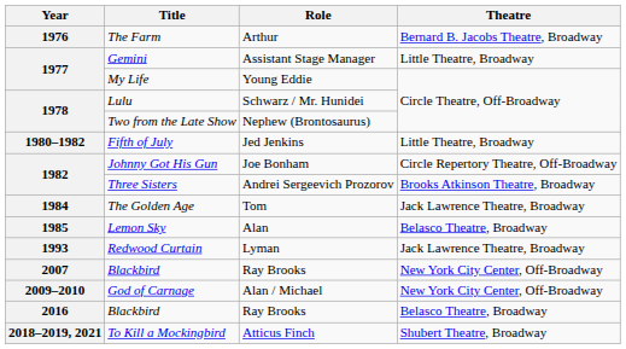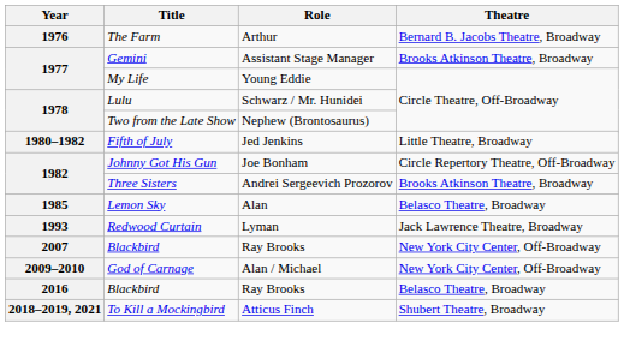Gemini | Theatre: Little Theatre, Broadway -> Brooks Atkinson Theatre, Broadway
- row: 1984 | The Golden Age | Tom | Jack Lawrence Theatre, Broadway
